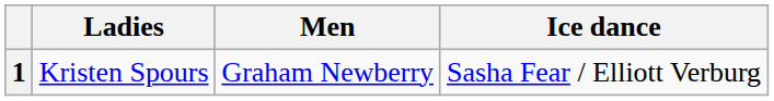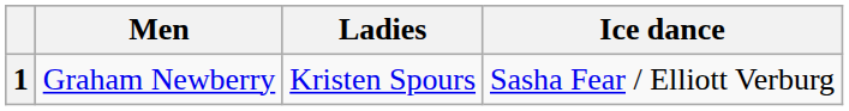columns swapped: Men <-> Ladies
